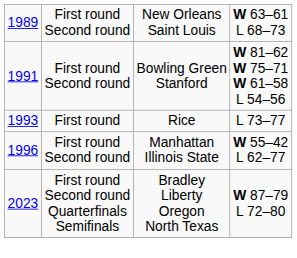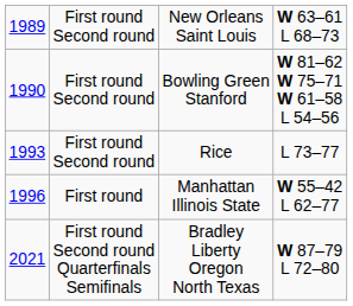Bowling Green Stanford | column 1: 1991 -> 1990
Rice | column 2: First round -> First round Second round
Manhattan Illinois State | column 2: First round Second round -> First round
Bradley Liberty Oregon North Texas | column 1: 2023 -> 2021
